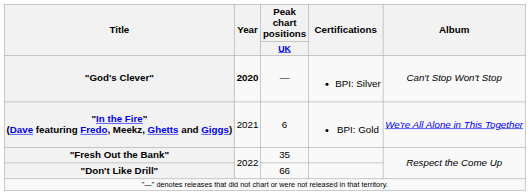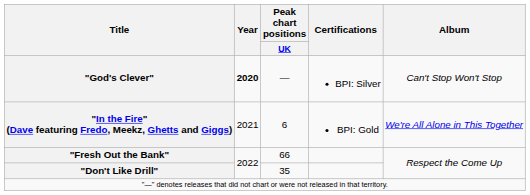"Fresh Out the Bank" | Peak chart positions / UK: 35 -> 66
"Don't Like Drill" | Peak chart positions / UK: 66 -> 35
